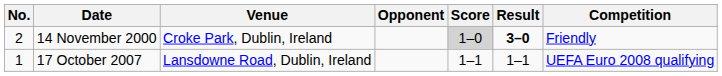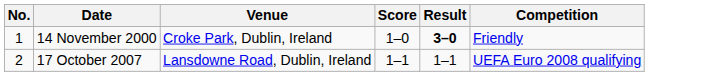- column: Opponent
14 November 2000 | No.: 2 -> 1
14 November 2000 | Score: lightgrey background -> no background
17 October 2007 | No.: 1 -> 2
